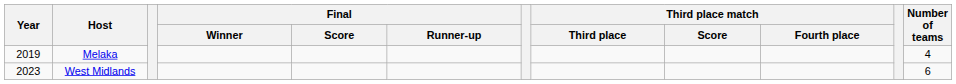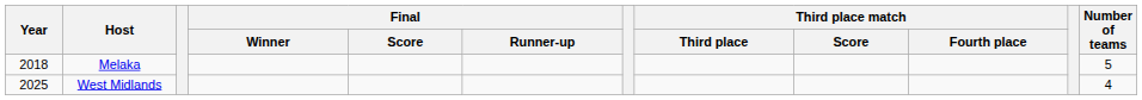Melaka | Year: 2019 -> 2018
Melaka | Number of teams: 4 -> 5
West Midlands | Year: 2023 -> 2025
West Midlands | Number of teams: 6 -> 4
